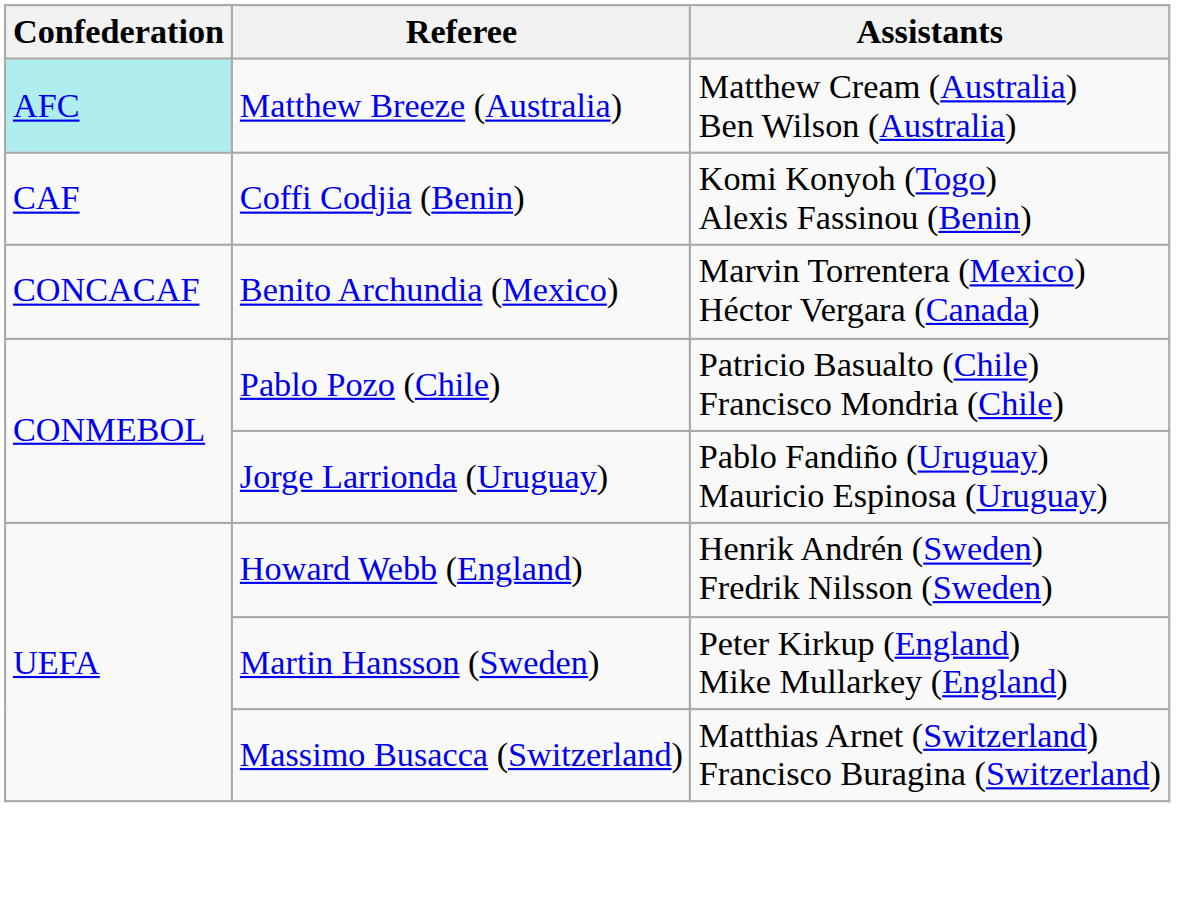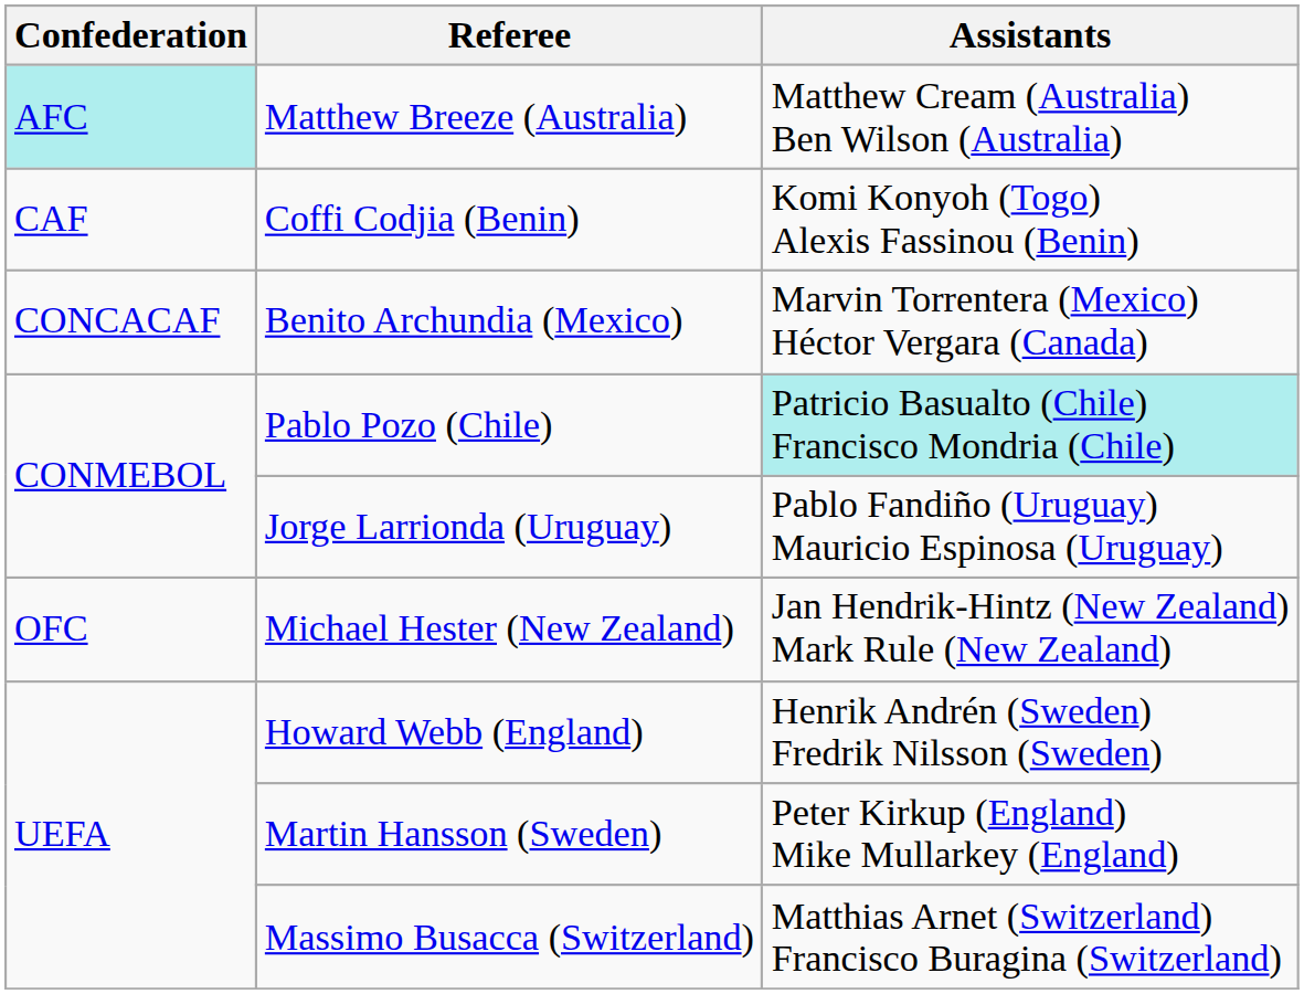Pablo Pozo (Chile) | Assistants: no background -> paleturquoise background
+ row: OFC | Michael Hester (New Zealand) | Jan Hendrik-Hintz (New Zealand) Mark Rule (New Zealand)
